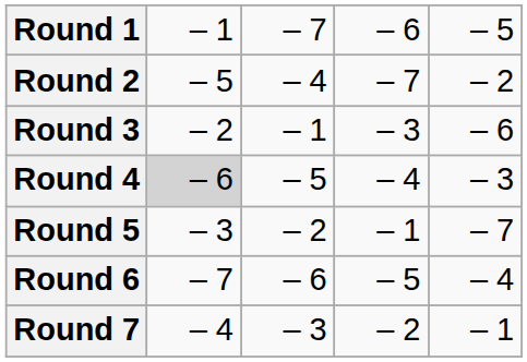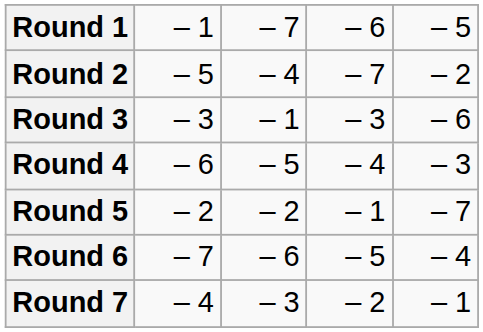Round 3 | column 2: – 2 -> – 3
Round 4 | column 2: lightgrey background -> no background
Round 5 | column 2: – 3 -> – 2
